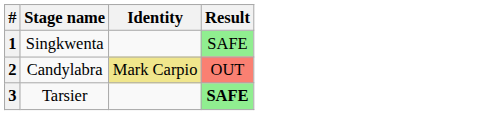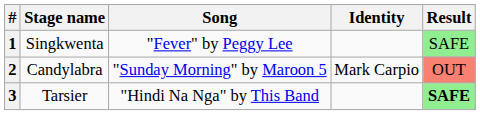+ column: Song | "Fever" by Peggy Lee | "Sunday Morning" by Maroon 5 | "Hindi Na Nga" by This Band
2 | Identity: khaki background -> no background
